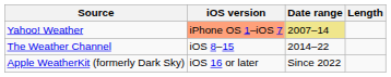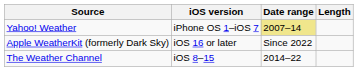Yahoo! Weather | iOS version: lightsalmon background -> no background
rows swapped: The Weather Channel <-> Apple WeatherKit (formerly Dark Sky)
